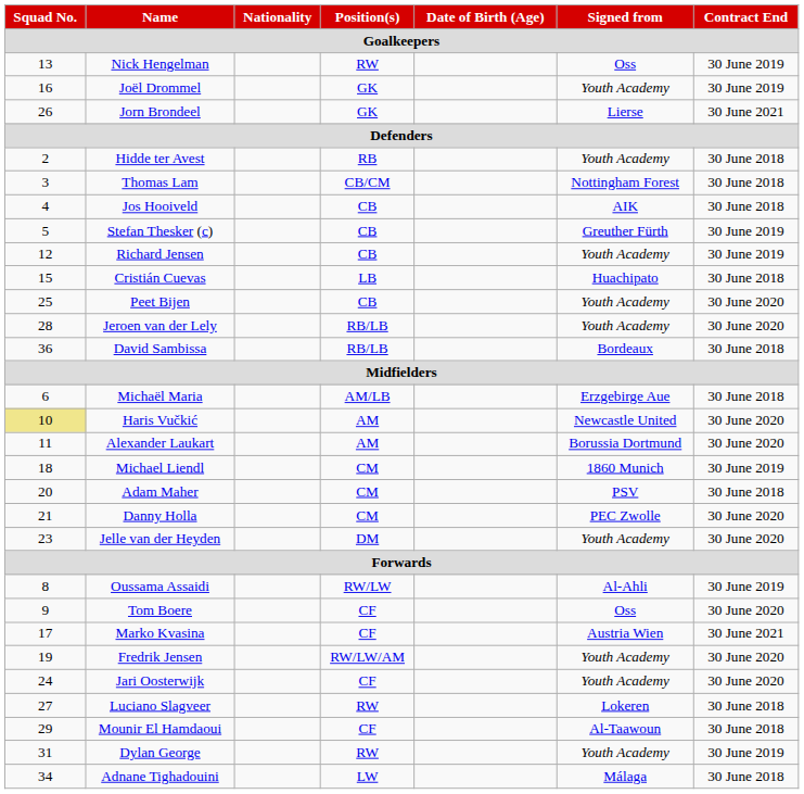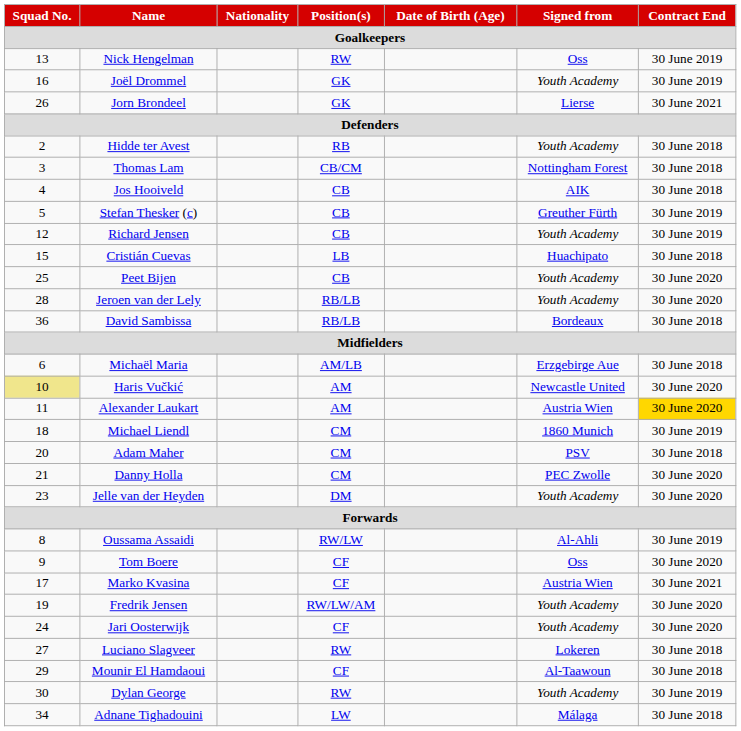Alexander Laukart | Signed from: Borussia Dortmund -> Austria Wien
Alexander Laukart | Contract End: no background -> gold background
Dylan George | Squad No.: 31 -> 30
